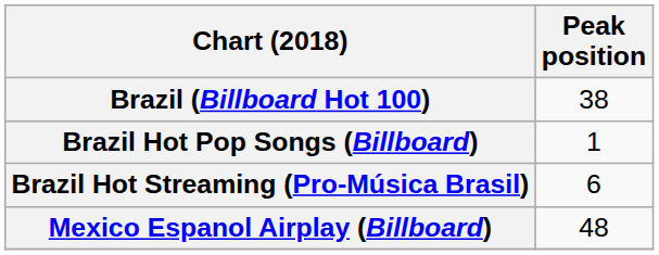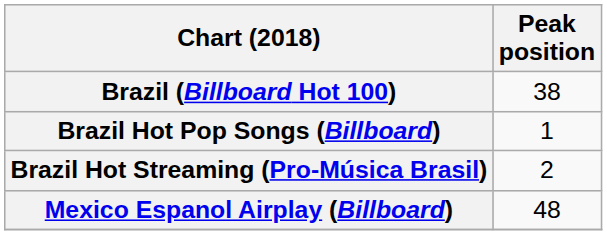Brazil Hot Streaming (Pro-Música Brasil) | Peak position: 6 -> 2
